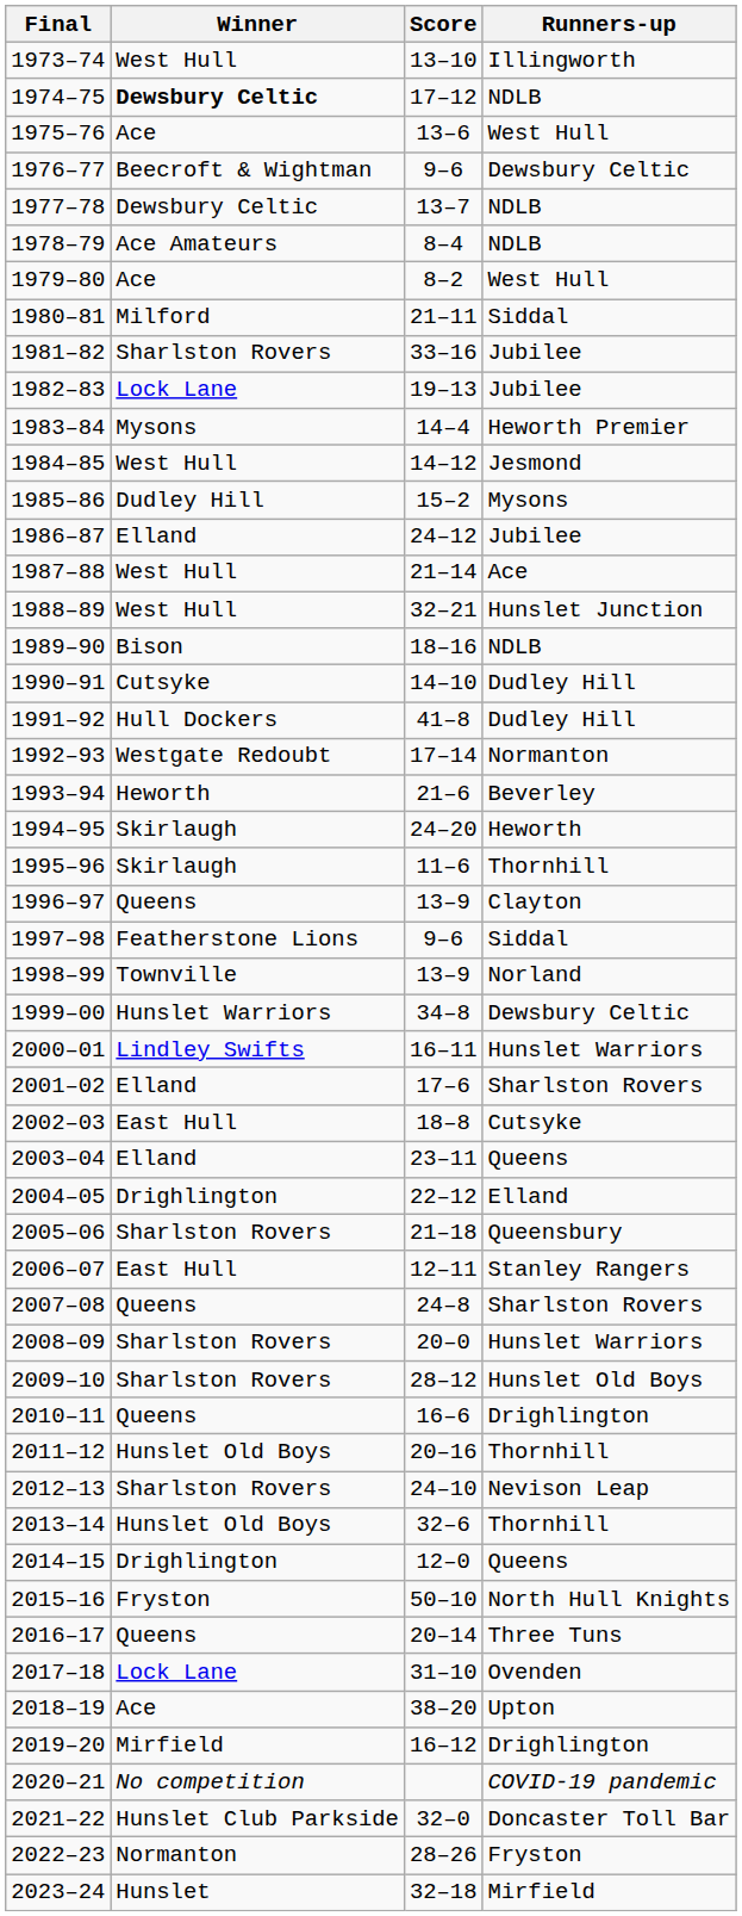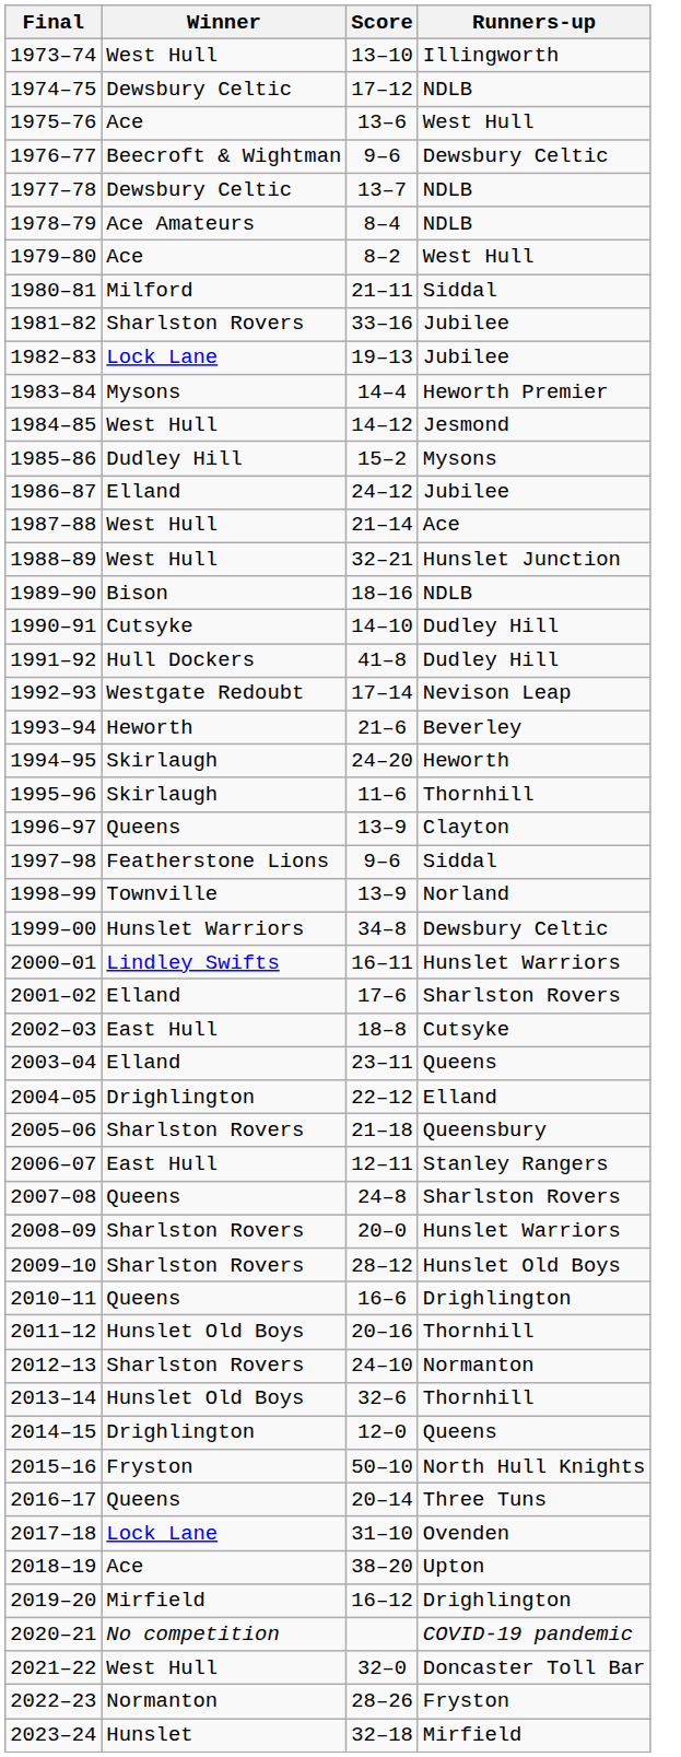1974–75 | Winner: bold -> normal
1992–93 | Runners-up: Normanton -> Nevison Leap
2012–13 | Runners-up: Nevison Leap -> Normanton
2021–22 | Winner: Hunslet Club Parkside -> West Hull
